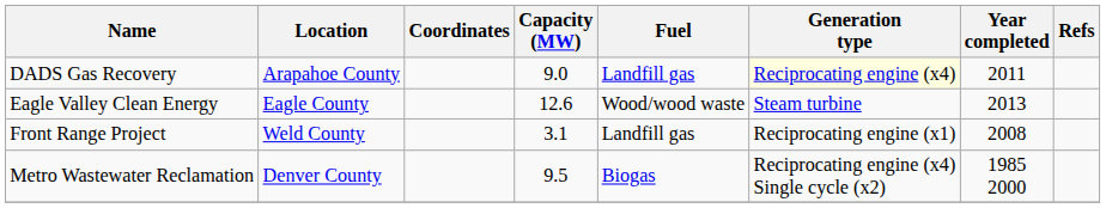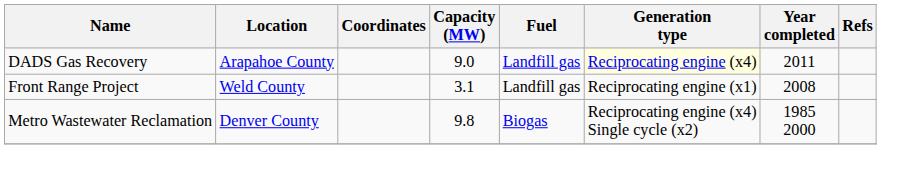- row: Eagle Valley Clean Energy | Eagle County | 12.6 | Wood/wood waste | Steam turbine | 2013
Metro Wastewater Reclamation | Capacity (MW): 9.5 -> 9.8
